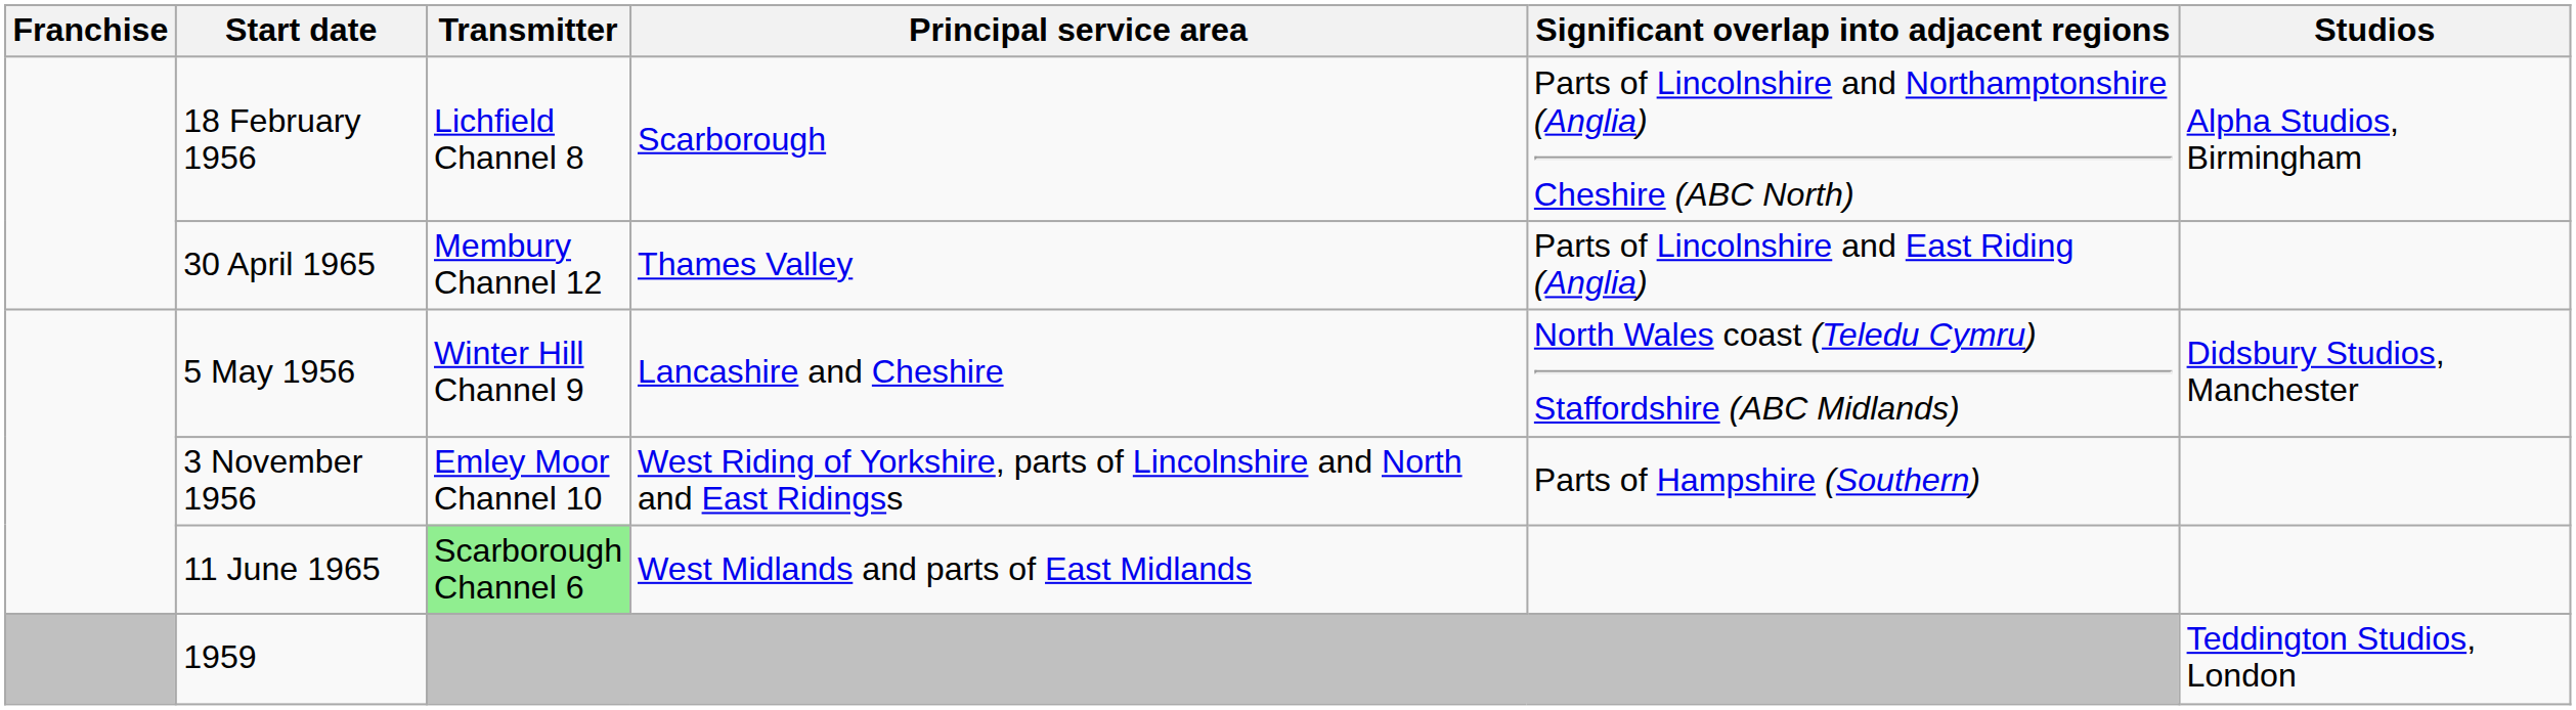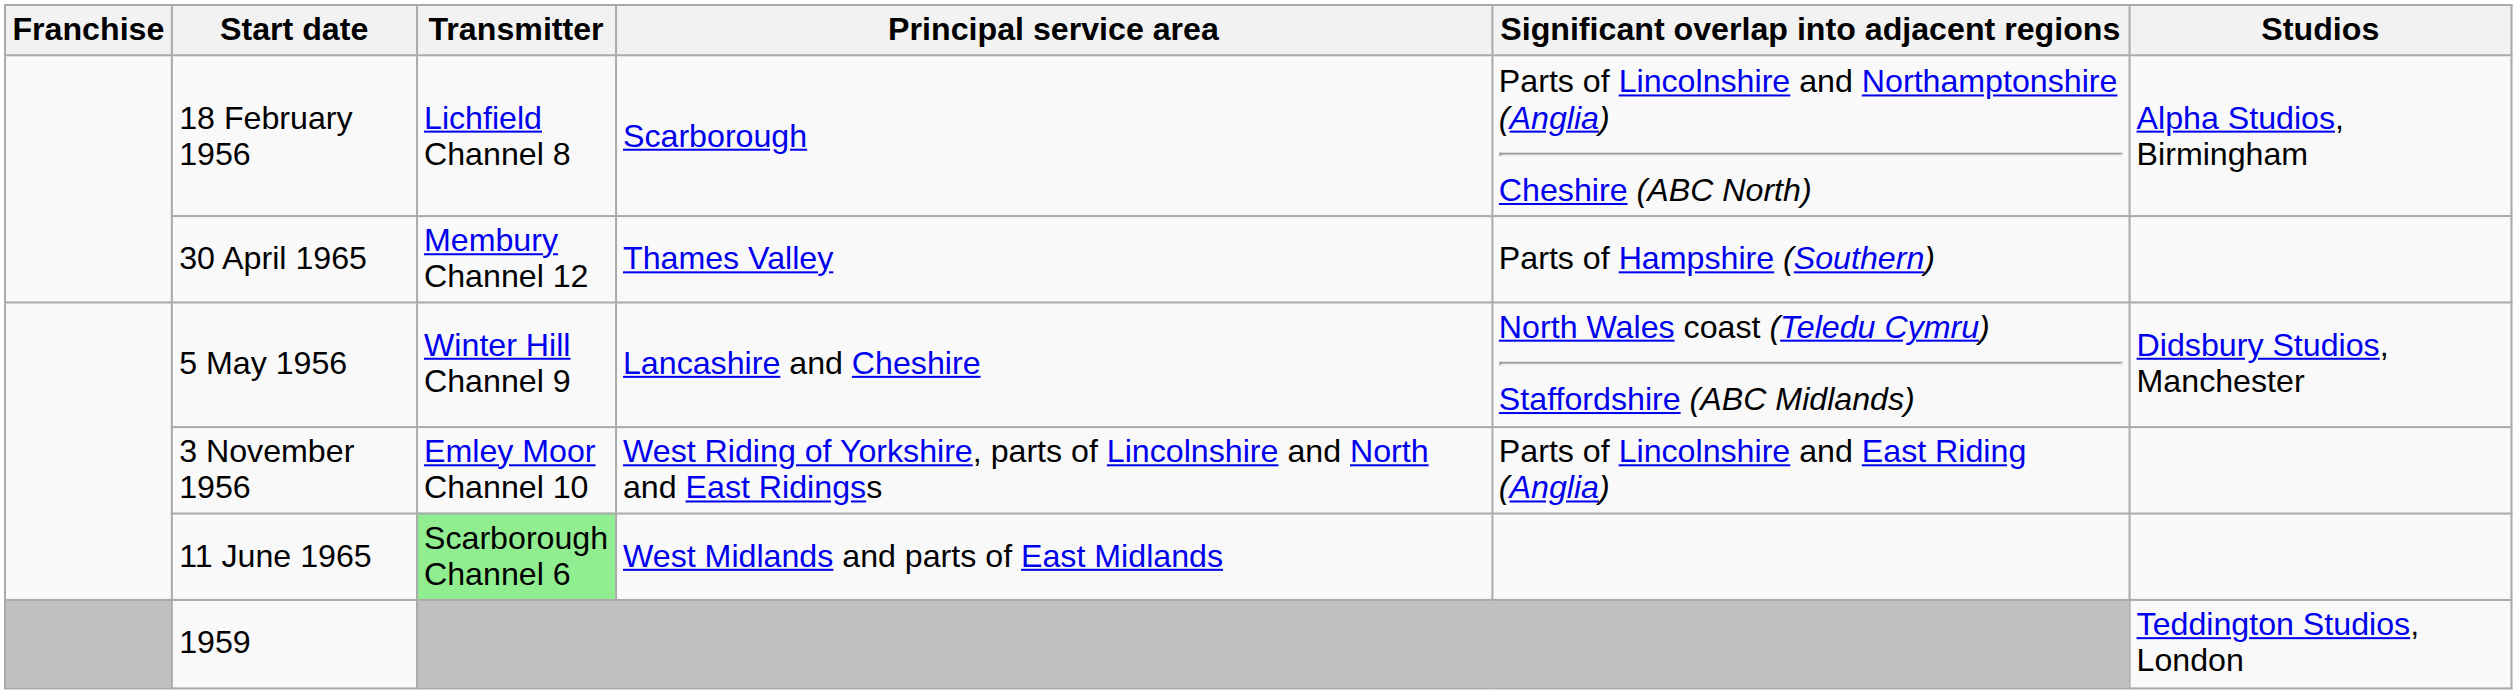30 April 1965 | Significant overlap into adjacent regions: Parts of Lincolnshire and East Riding (Anglia) -> Parts of Hampshire (Southern)
3 November 1956 | Significant overlap into adjacent regions: Parts of Hampshire (Southern) -> Parts of Lincolnshire and East Riding (Anglia)
